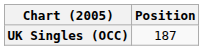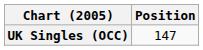UK Singles (OCC) | Position: 187 -> 147
